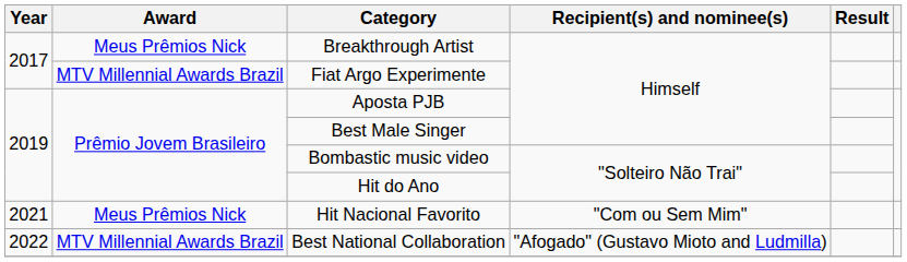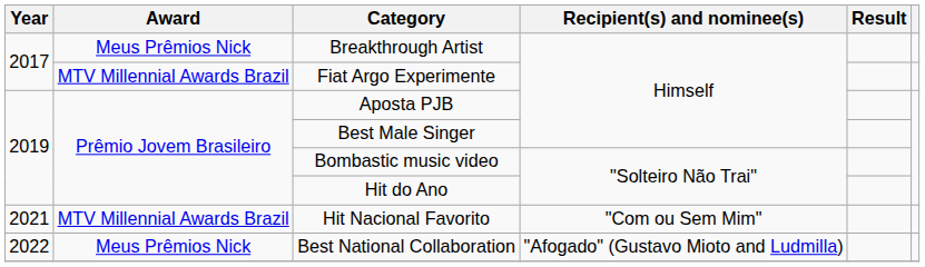Hit Nacional Favorito | Award: Meus Prêmios Nick -> MTV Millennial Awards Brazil
Best National Collaboration | Award: MTV Millennial Awards Brazil -> Meus Prêmios Nick
